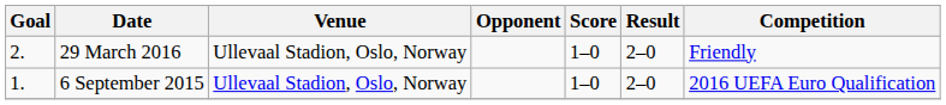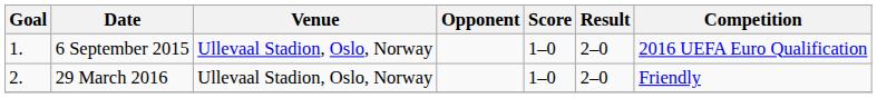rows swapped: 6 September 2015 <-> 29 March 2016
